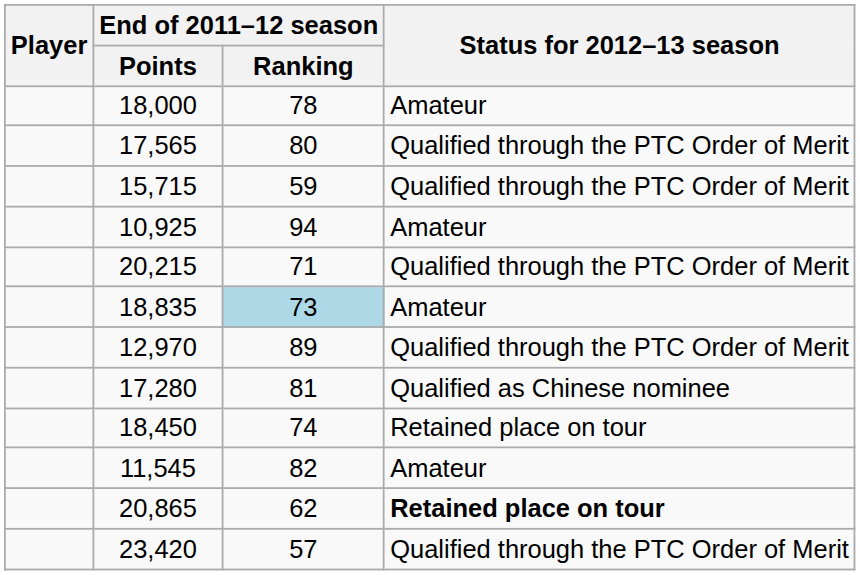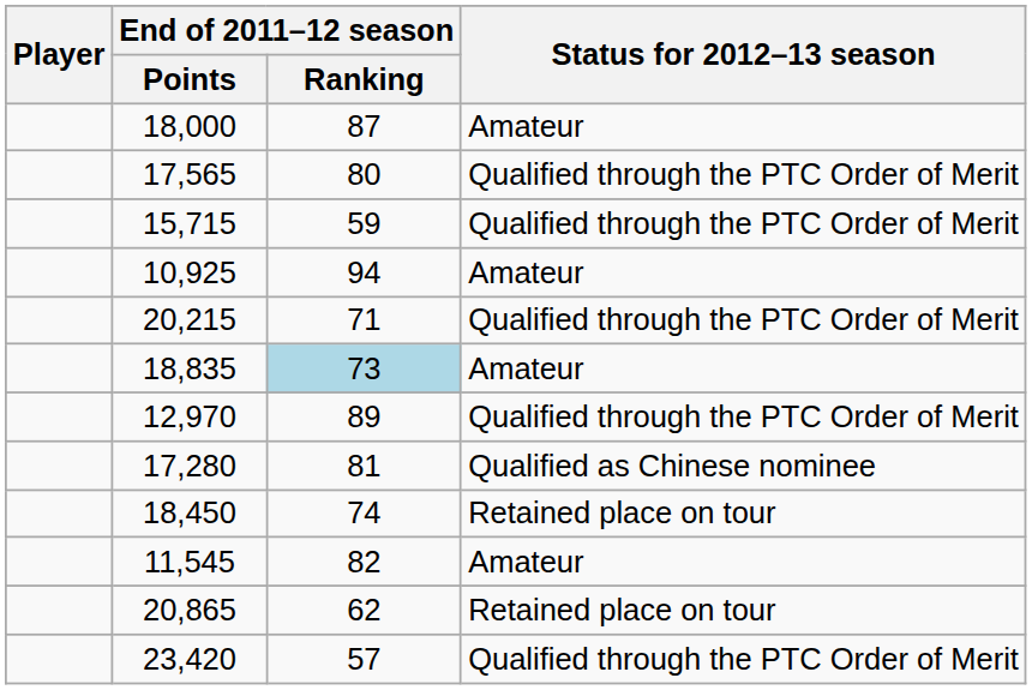18,000 | End of 2011–12 season / Ranking: 78 -> 87
20,865 | Status for 2012–13 season: bold -> normal
